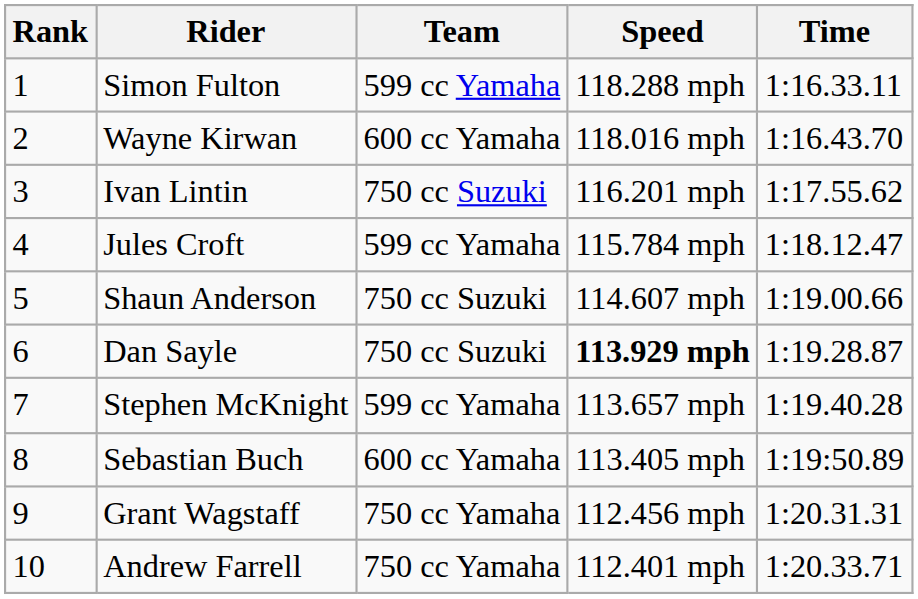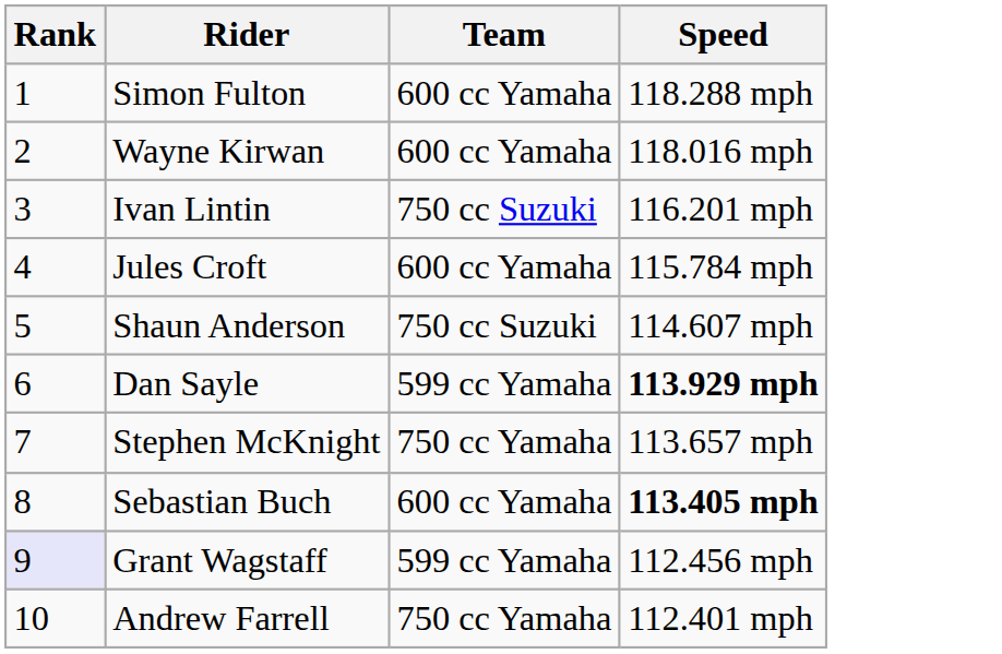- column: Time | 1:16.33.11 | 1:16.43.70 | 1:17.55.62 | 1:18.12.47 | 1:19.00.66 | 1:19.28.87 | 1:19.40.28 | 1:19:50.89 | 1:20.31.31 | 1:20.33.71
Simon Fulton | Team: 599 cc Yamaha -> 600 cc Yamaha
Jules Croft | Team: 599 cc Yamaha -> 600 cc Yamaha
Dan Sayle | Team: 750 cc Suzuki -> 599 cc Yamaha
Stephen McKnight | Team: 599 cc Yamaha -> 750 cc Yamaha
Sebastian Buch | Speed: normal -> bold
Grant Wagstaff | Rank: no background -> lavender background
Grant Wagstaff | Team: 750 cc Yamaha -> 599 cc Yamaha
